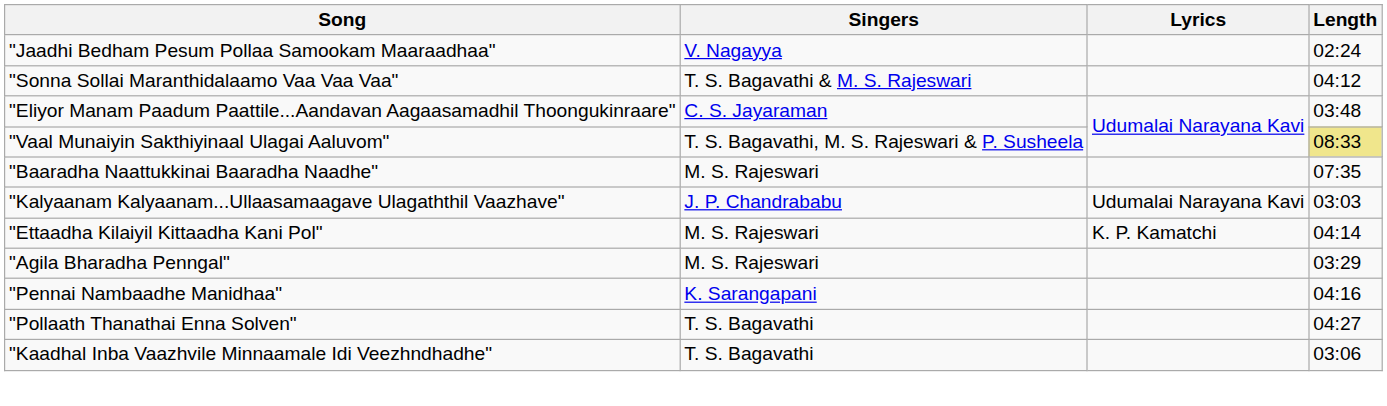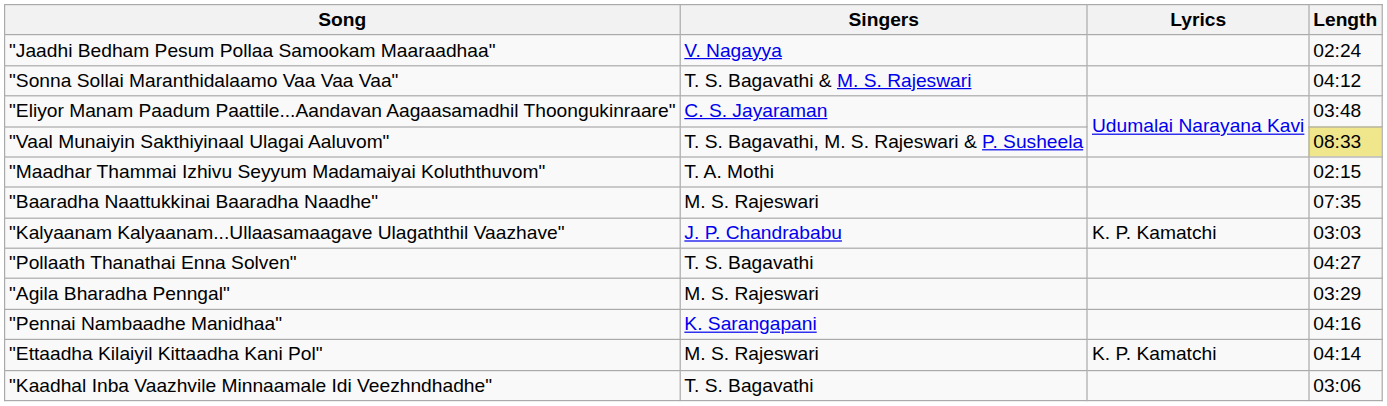+ row: "Maadhar Thammai Izhivu Seyyum Madamaiyai Koluththuvom" | T. A. Mothi | 02:15
"Kalyaanam Kalyaanam...Ullaasamaagave Ulagaththil Vaazhave" | Lyrics: Udumalai Narayana Kavi -> K. P. Kamatchi
rows swapped: "Pollaath Thanathai Enna Solven" <-> "Ettaadha Kilaiyil Kittaadha Kani Pol"
